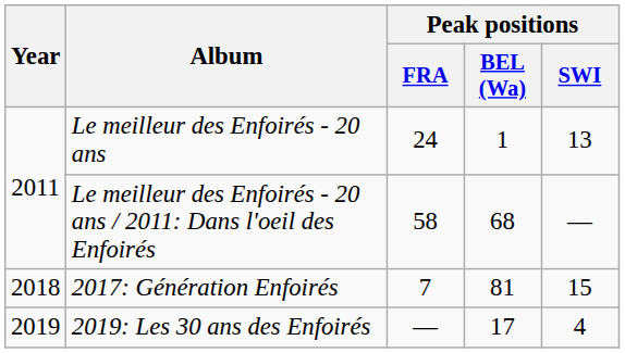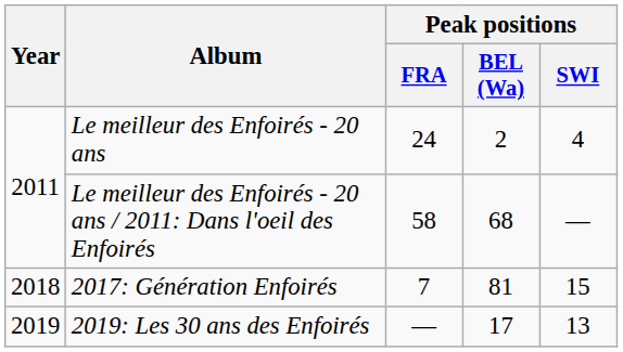Le meilleur des Enfoirés - 20 ans | Peak positions / BEL (Wa): 1 -> 2
Le meilleur des Enfoirés - 20 ans | Peak positions / SWI: 13 -> 4
2019: Les 30 ans des Enfoirés | Peak positions / SWI: 4 -> 13
